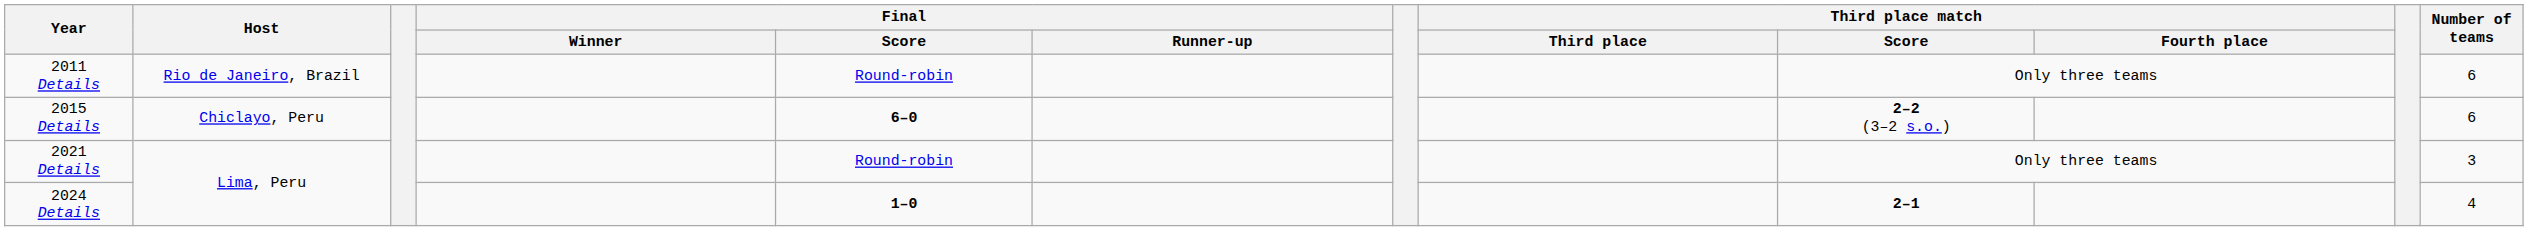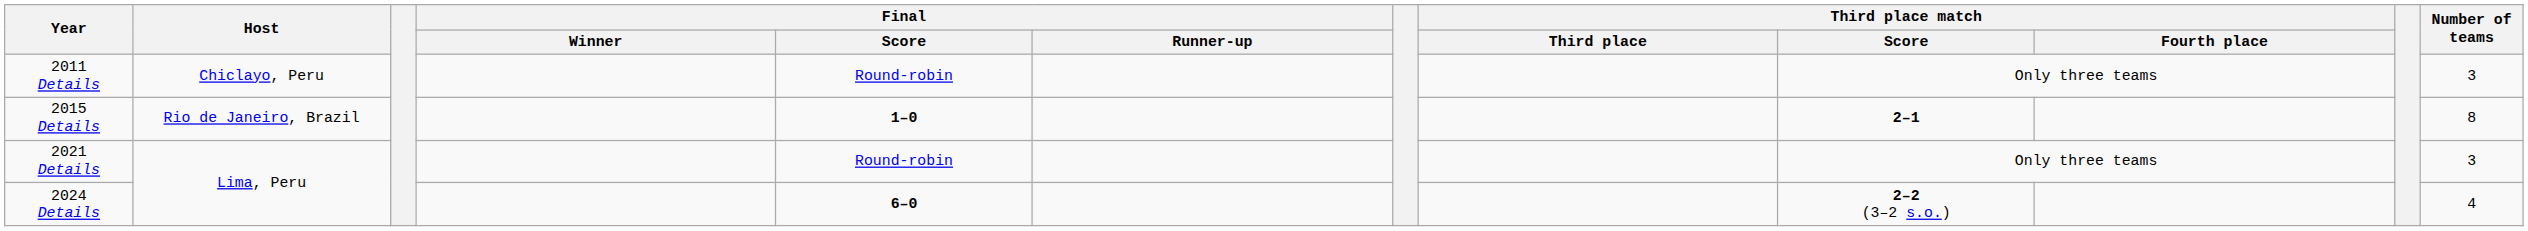2011 Details | Host: Rio de Janeiro, Brazil -> Chiclayo, Peru
2011 Details | Number of teams: 6 -> 3
2015 Details | Host: Chiclayo, Peru -> Rio de Janeiro, Brazil
2015 Details | Final / Score: 6–0 -> 1–0
2015 Details | Third place match / Score: 2–2 (3–2 s.o.) -> 2–1
2015 Details | Number of teams: 6 -> 8
2024 Details | Final / Score: 1–0 -> 6–0
2024 Details | Third place match / Score: 2–1 -> 2–2 (3–2 s.o.)
